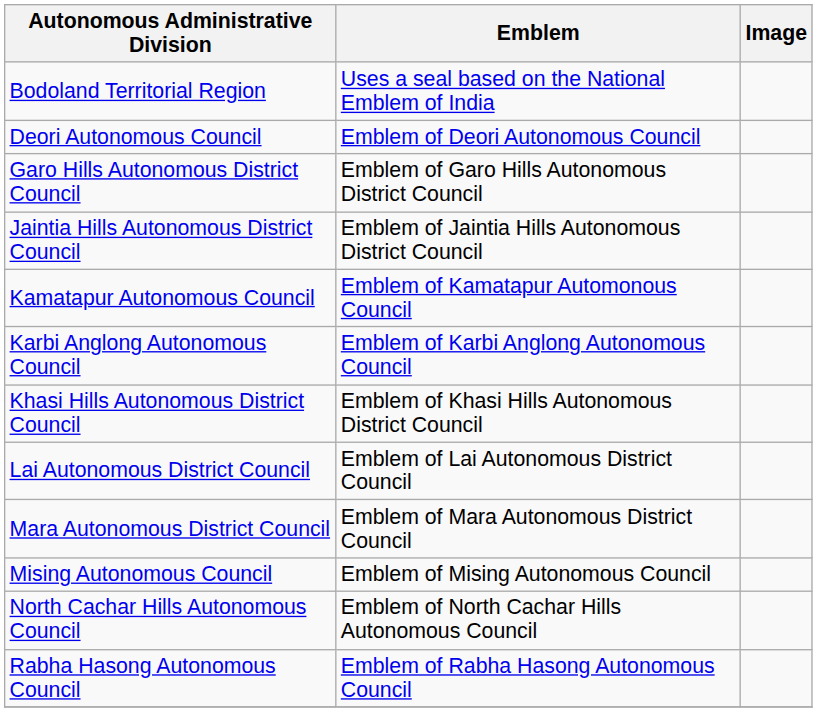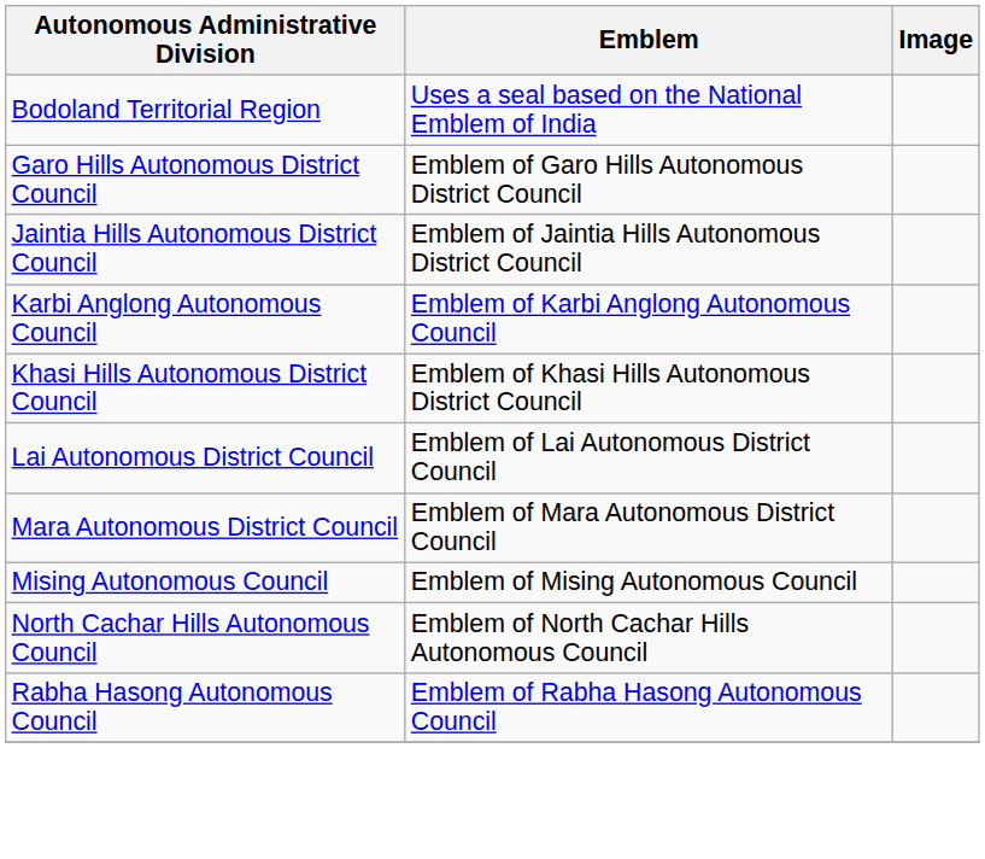- row: Deori Autonomous Council | Emblem of Deori Autonomous Council
- row: Kamatapur Autonomous Council | Emblem of Kamatapur Automonous Council
